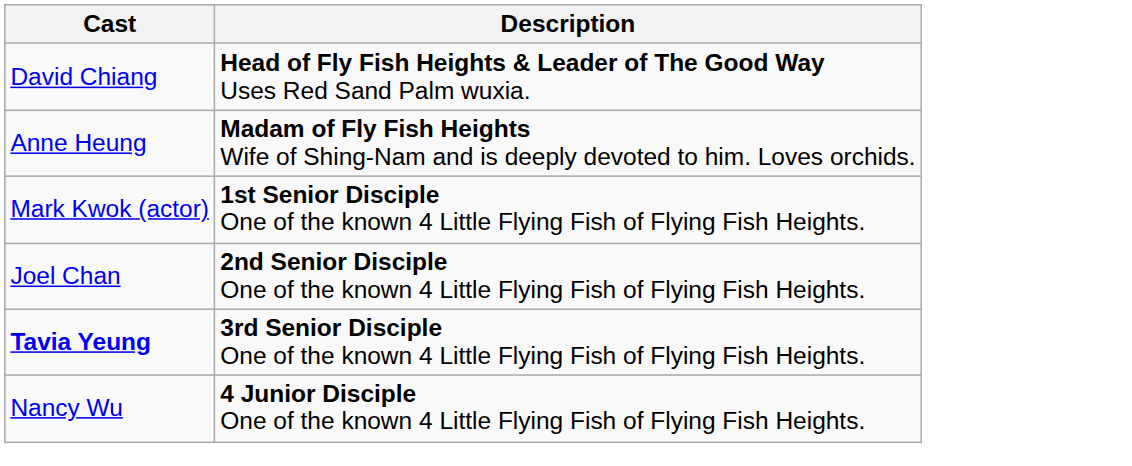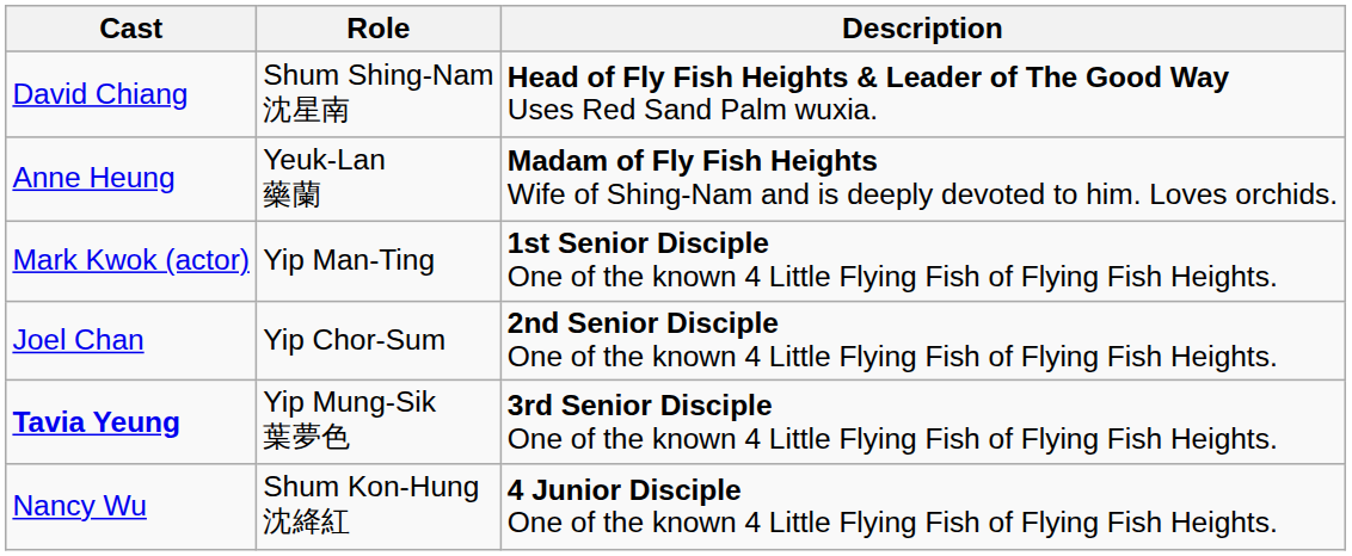+ column: Role | Shum Shing-Nam 沈星南 | Yeuk-Lan 藥蘭 | Yip Man-Ting | Yip Chor-Sum | Yip Mung-Sik 葉夢色 | Shum Kon-Hung 沈絳紅
